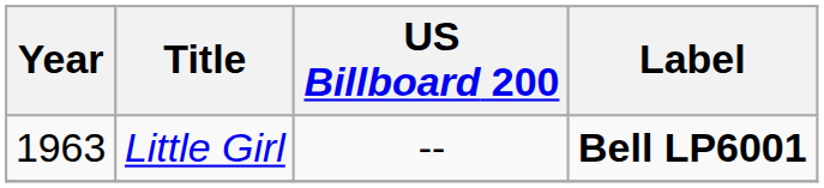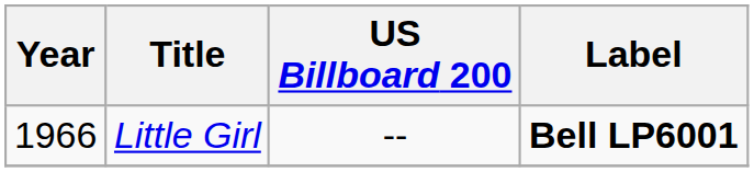Little Girl | Year: 1963 -> 1966
